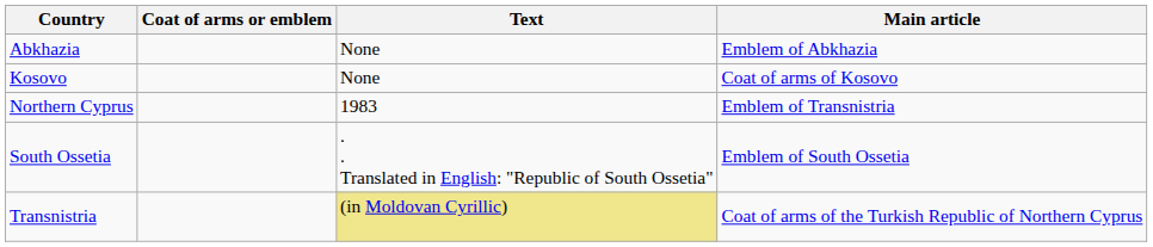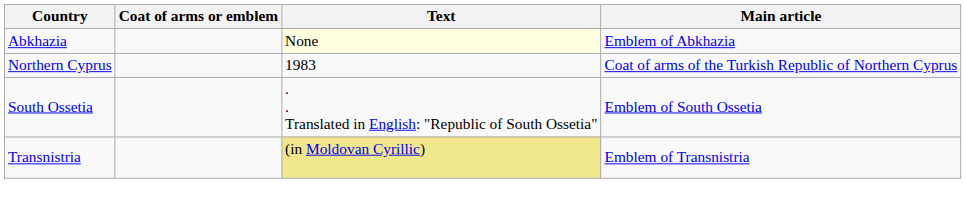Abkhazia | Text: no background -> lightyellow background
- row: Kosovo | None | Coat of arms of Kosovo
Northern Cyprus | Main article: Emblem of Transnistria -> Coat of arms of the Turkish Republic of Northern Cyprus
Transnistria | Main article: Coat of arms of the Turkish Republic of Northern Cyprus -> Emblem of Transnistria
